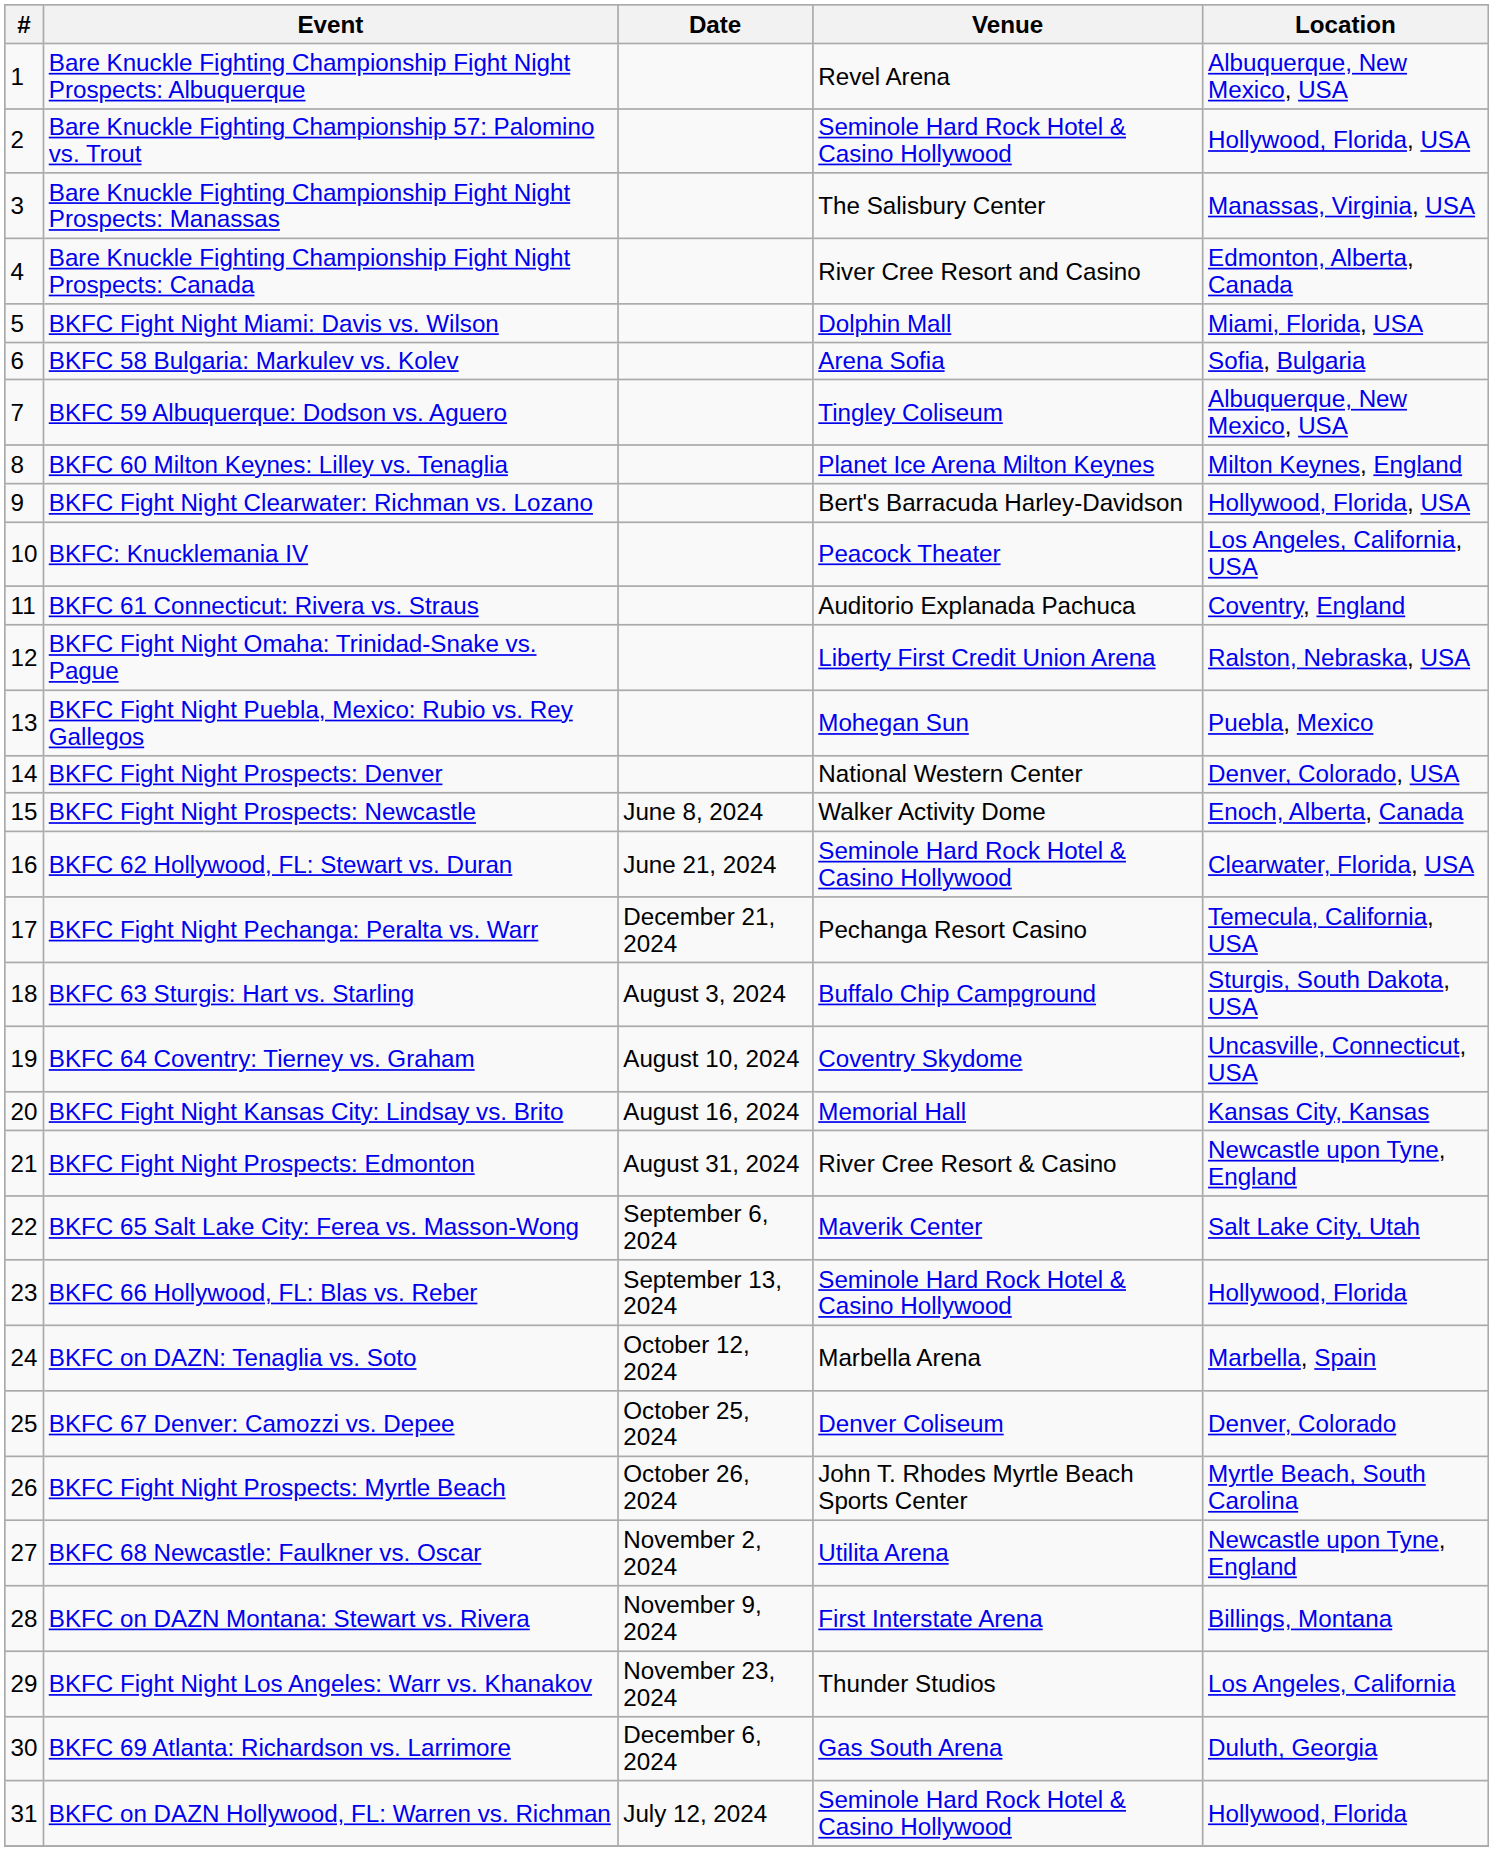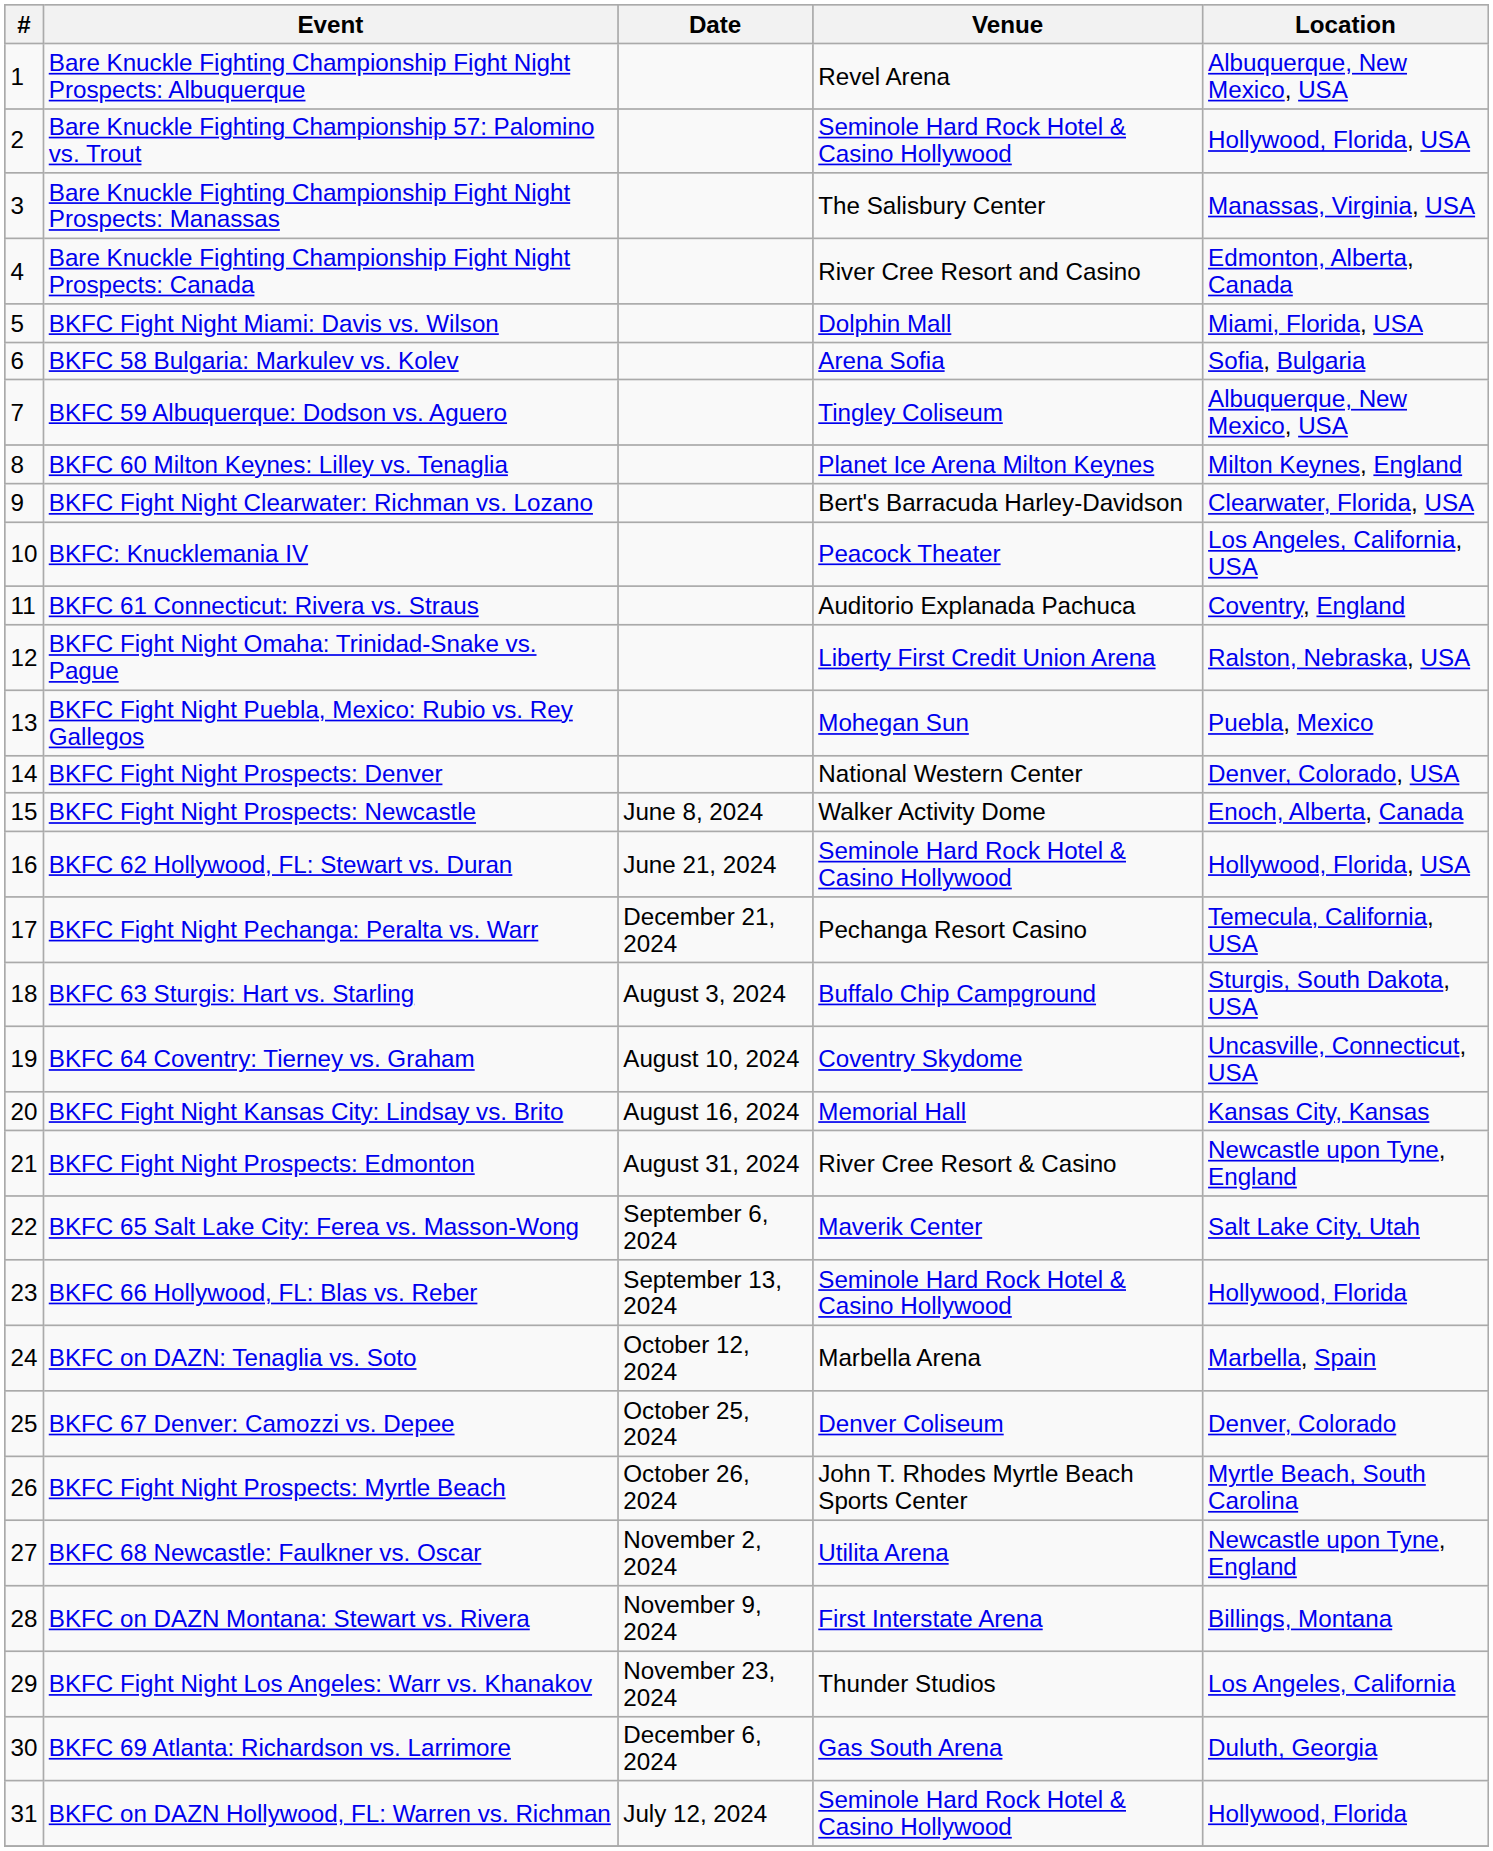BKFC Fight Night Clearwater: Richman vs. Lozano | Location: Hollywood, Florida, USA -> Clearwater, Florida, USA
BKFC 62 Hollywood, FL: Stewart vs. Duran | Location: Clearwater, Florida, USA -> Hollywood, Florida, USA
